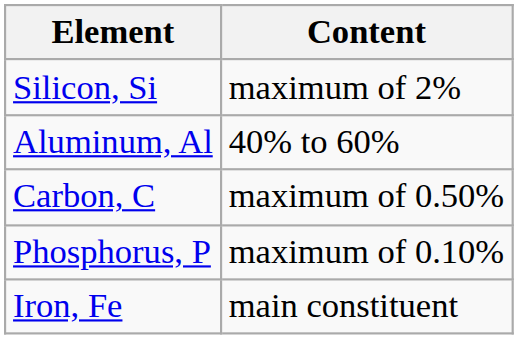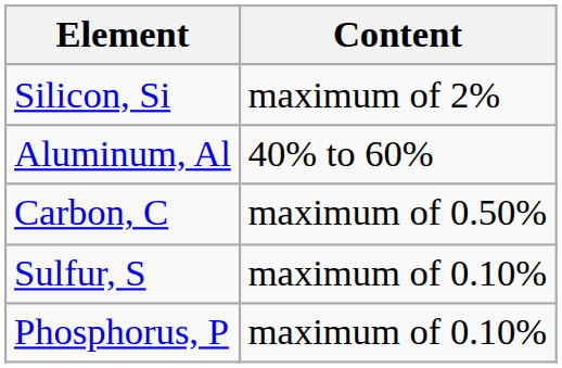+ row: Sulfur, S | maximum of 0.10%
- row: Iron, Fe | main constituent
